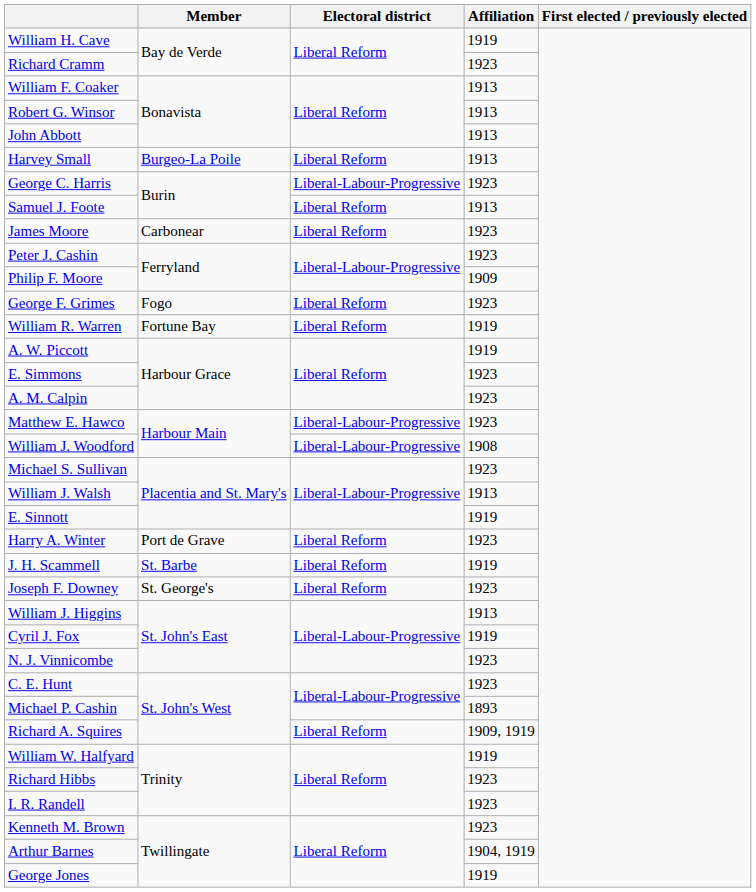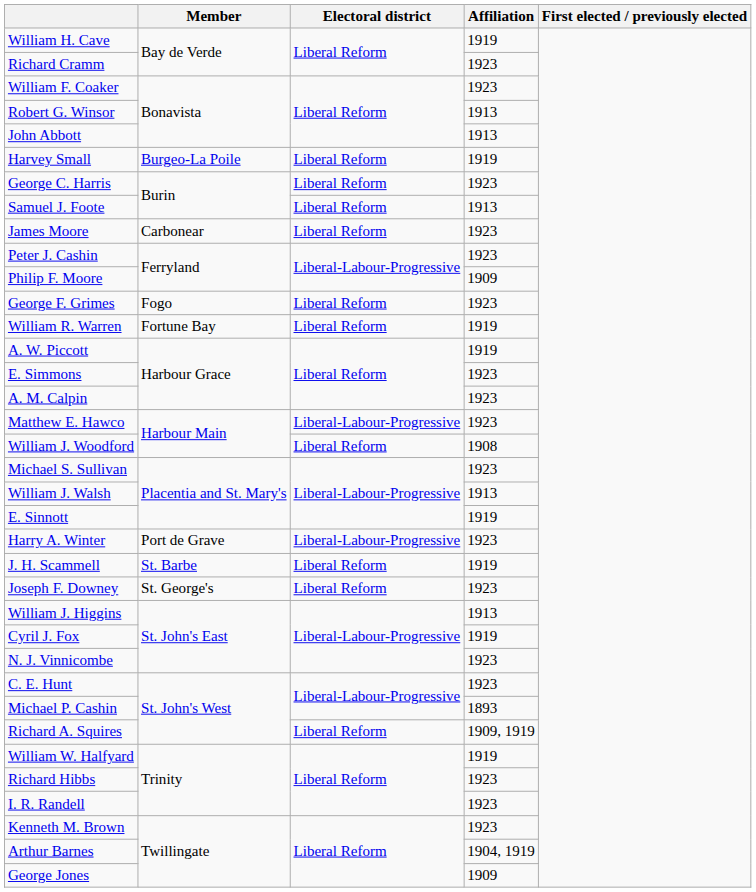William F. Coaker | Affiliation: 1913 -> 1923
Harvey Small | Affiliation: 1913 -> 1919
George C. Harris | Electoral district: Liberal-Labour-Progressive -> Liberal Reform
William J. Woodford | Electoral district: Liberal-Labour-Progressive -> Liberal Reform
Harry A. Winter | Electoral district: Liberal Reform -> Liberal-Labour-Progressive
George Jones | Affiliation: 1919 -> 1909
